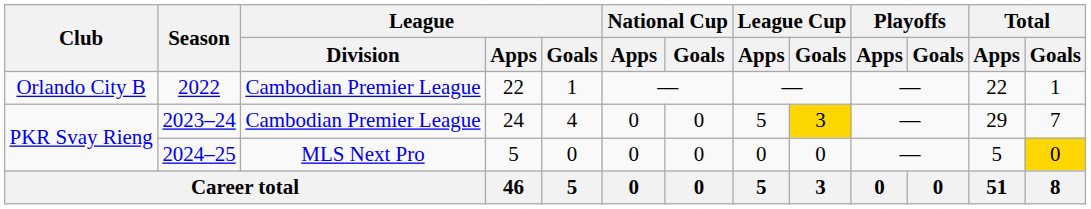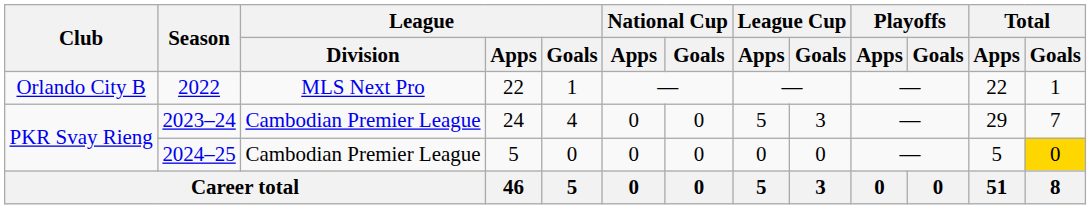2022 | League / Division: Cambodian Premier League -> MLS Next Pro
2023–24 | League Cup / Goals: gold background -> no background
2024–25 | League / Division: MLS Next Pro -> Cambodian Premier League
